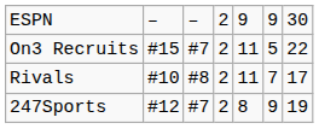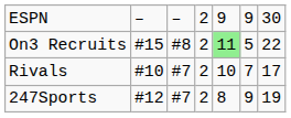On3 Recruits | column 3: #7 -> #8
On3 Recruits | column 5: no background -> lightgreen background
Rivals | column 3: #8 -> #7
Rivals | column 5: 11 -> 10
